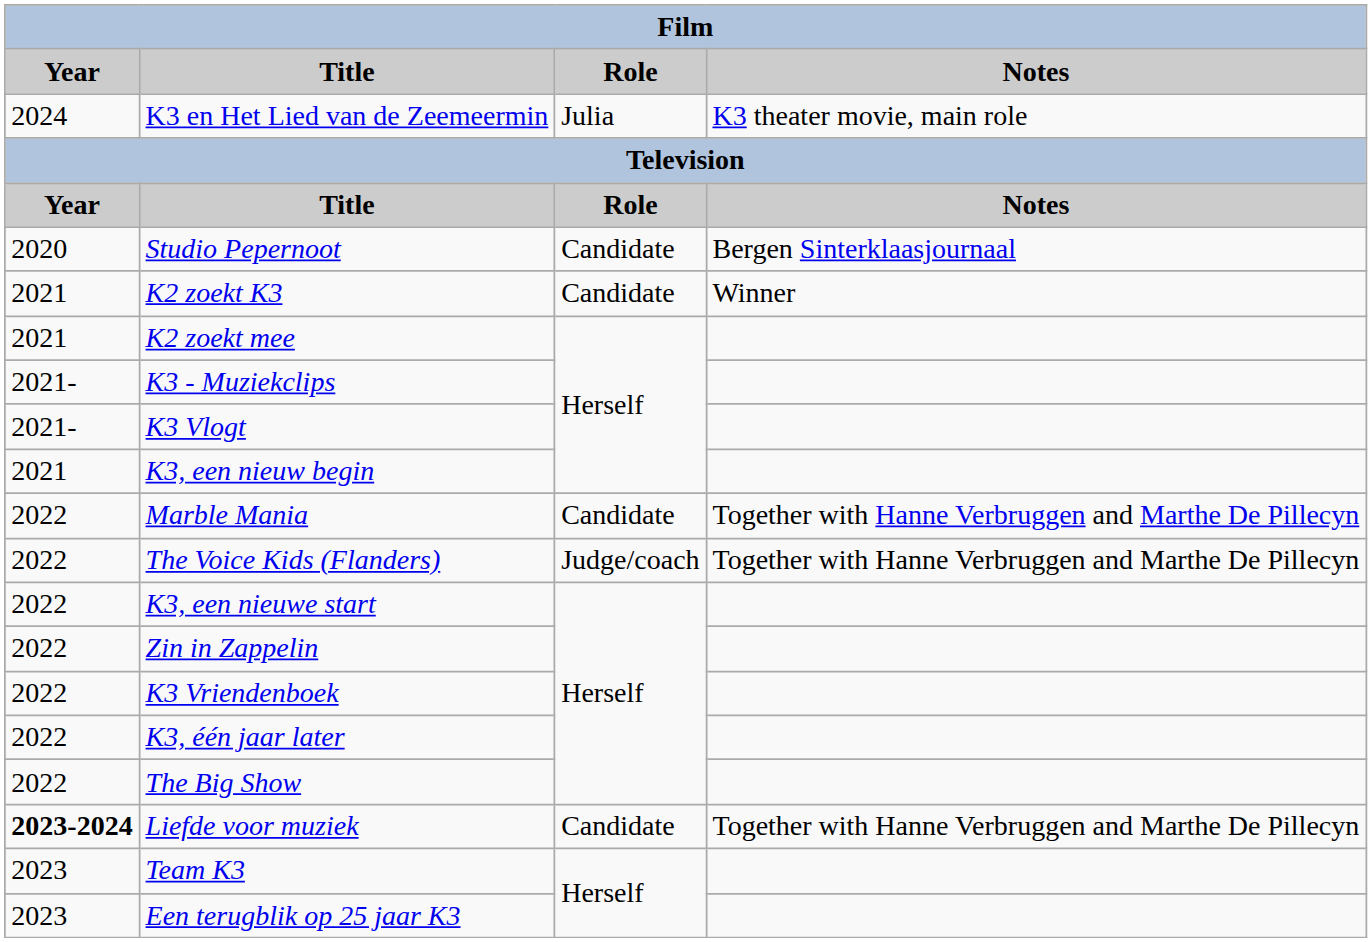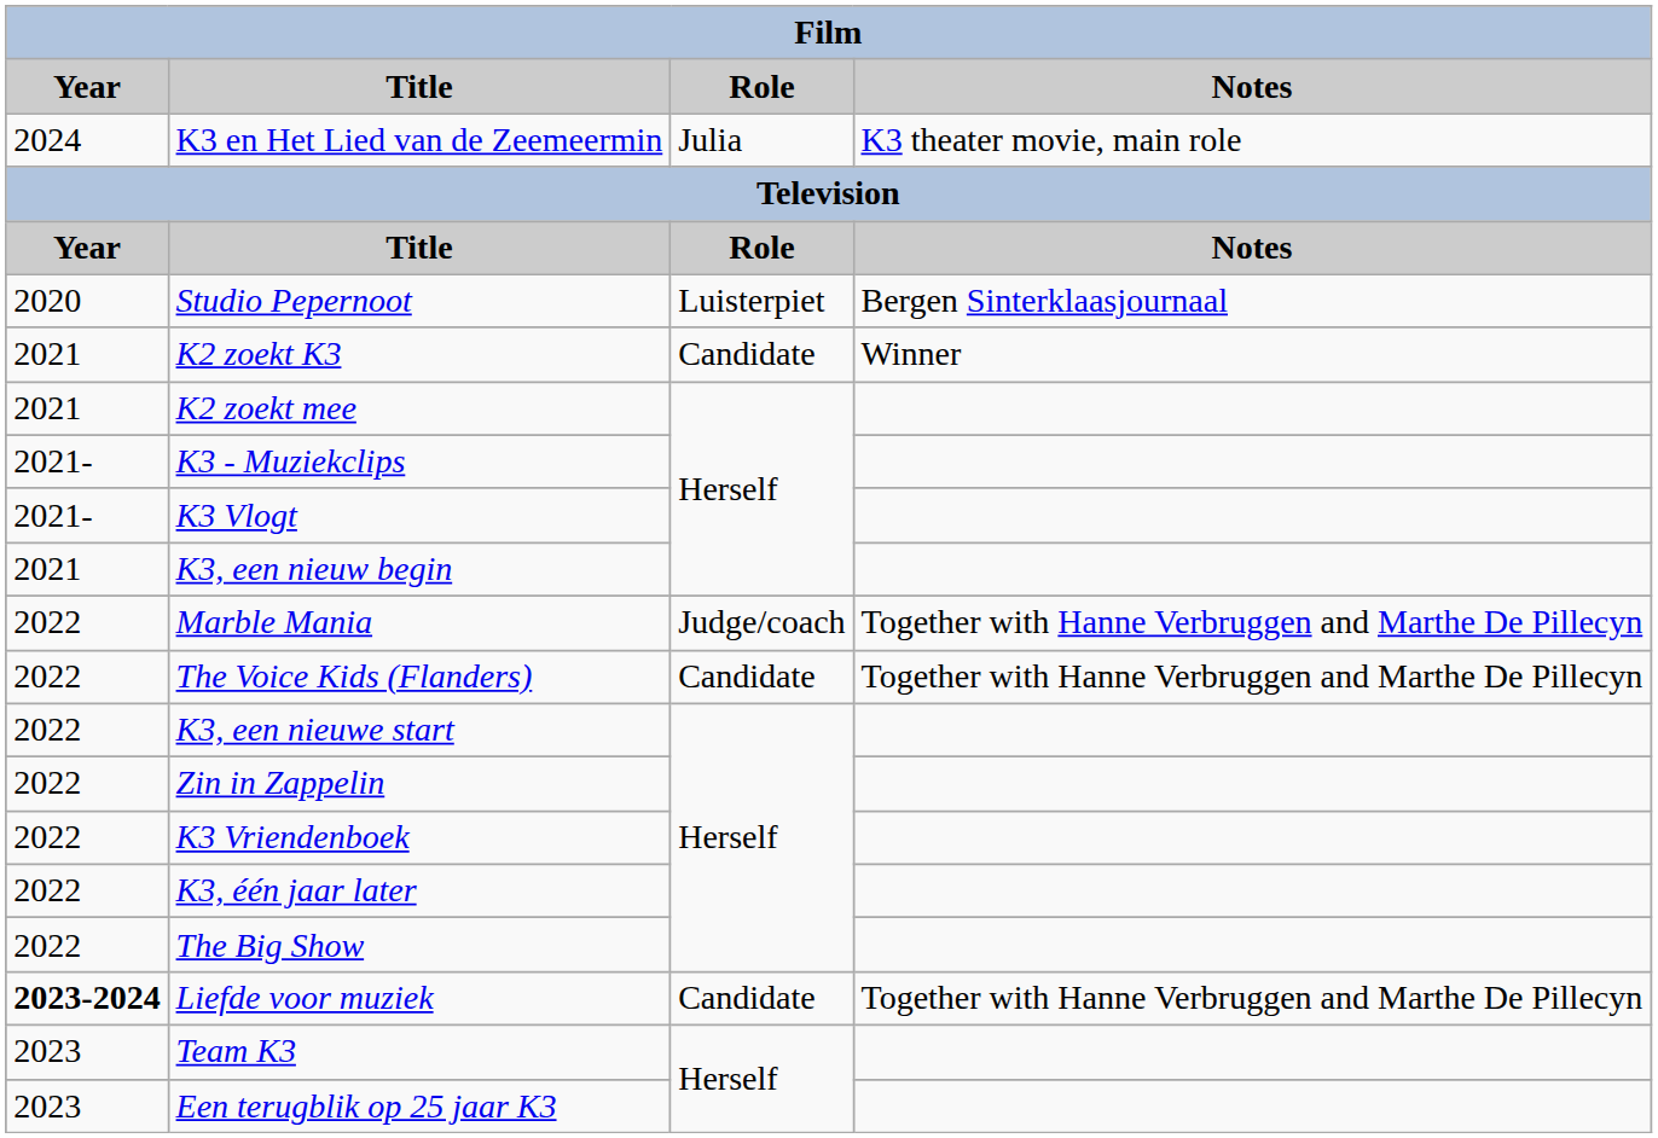Studio Pepernoot | Role: Candidate -> Luisterpiet
Marble Mania | Role: Candidate -> Judge/coach
The Voice Kids (Flanders) | Role: Judge/coach -> Candidate
